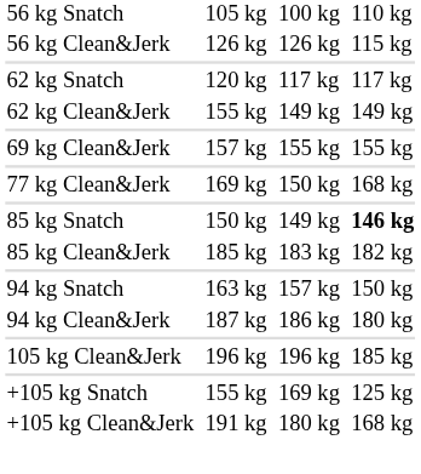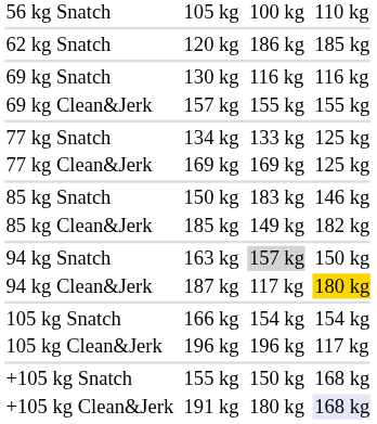- row: 56 kg Clean&Jerk | 126 kg | 126 kg | 115 kg
62 kg Snatch | column 5: 117 kg -> 186 kg
62 kg Snatch | column 7: 117 kg -> 185 kg
- row: 62 kg Clean&Jerk | 155 kg | 149 kg | 149 kg
+ row: 69 kg Snatch | 130 kg | 116 kg | 116 kg
+ row: 77 kg Snatch | 134 kg | 133 kg | 125 kg
77 kg Clean&Jerk | column 5: 150 kg -> 169 kg
77 kg Clean&Jerk | column 7: 168 kg -> 125 kg
85 kg Snatch | column 5: 149 kg -> 183 kg
85 kg Snatch | column 7: bold -> normal
85 kg Clean&Jerk | column 5: 183 kg -> 149 kg
94 kg Snatch | column 5: no background -> lightgrey background
94 kg Clean&Jerk | column 5: 186 kg -> 117 kg
94 kg Clean&Jerk | column 7: no background -> gold background
+ row: 105 kg Snatch | 166 kg | 154 kg | 154 kg
105 kg Clean&Jerk | column 7: 185 kg -> 117 kg
+105 kg Snatch | column 5: 169 kg -> 150 kg
+105 kg Snatch | column 7: 125 kg -> 168 kg
+105 kg Clean&Jerk | column 7: no background -> lavender background
